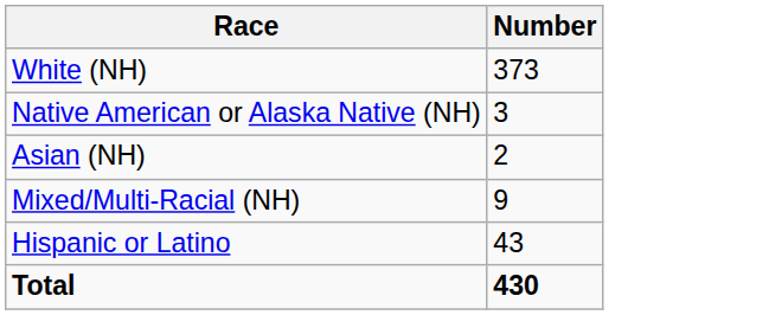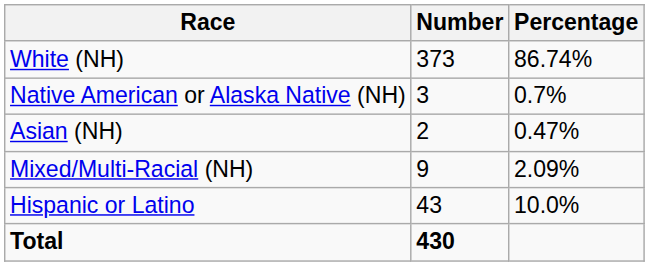+ column: Percentage | 86.74% | 0.7% | 0.47% | 2.09% | 10.0%
